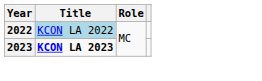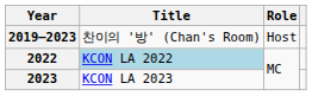+ row: 2019–2023 | 찬이의 '방' (Chan's Room) | Host
2023 | Title: bold -> normal
